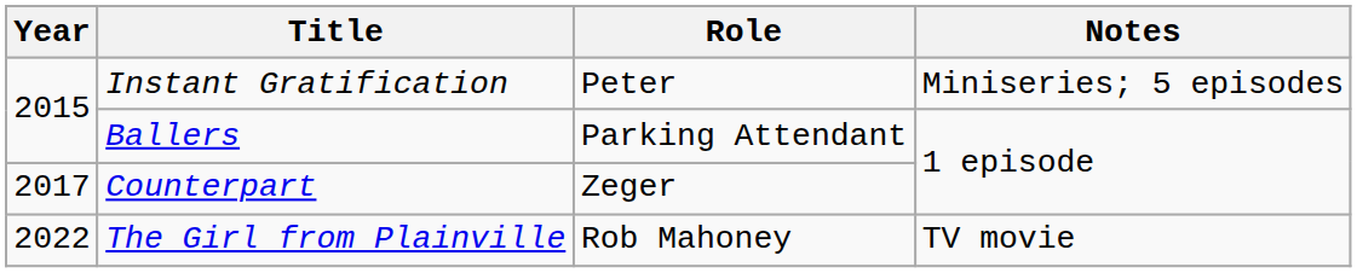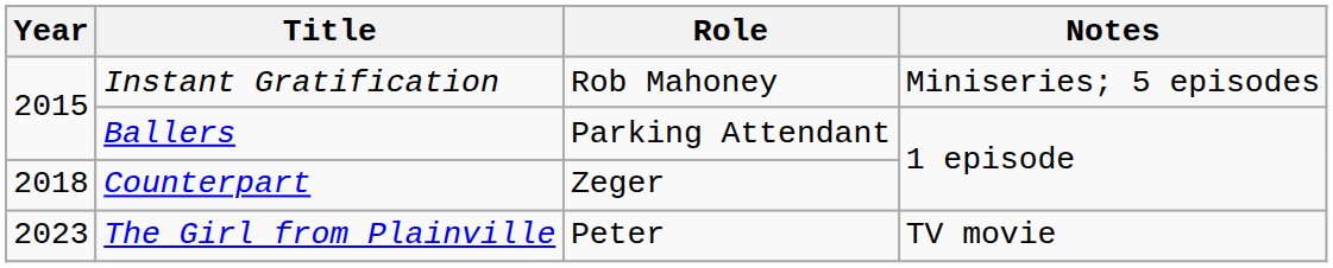Instant Gratification | Role: Peter -> Rob Mahoney
Counterpart | Year: 2017 -> 2018
The Girl from Plainville | Year: 2022 -> 2023
The Girl from Plainville | Role: Rob Mahoney -> Peter
